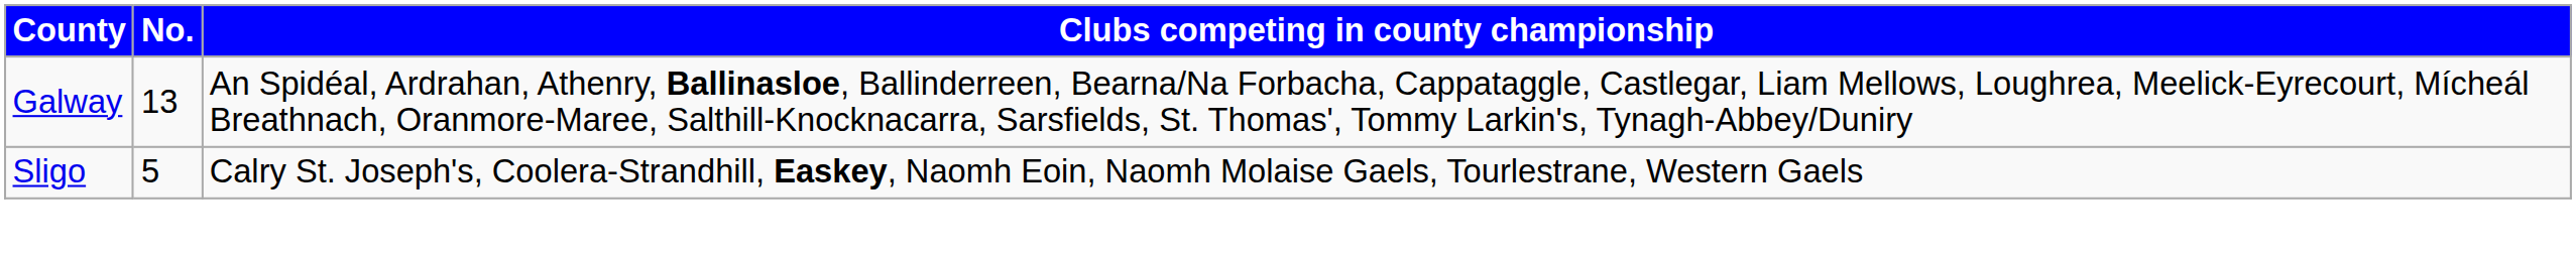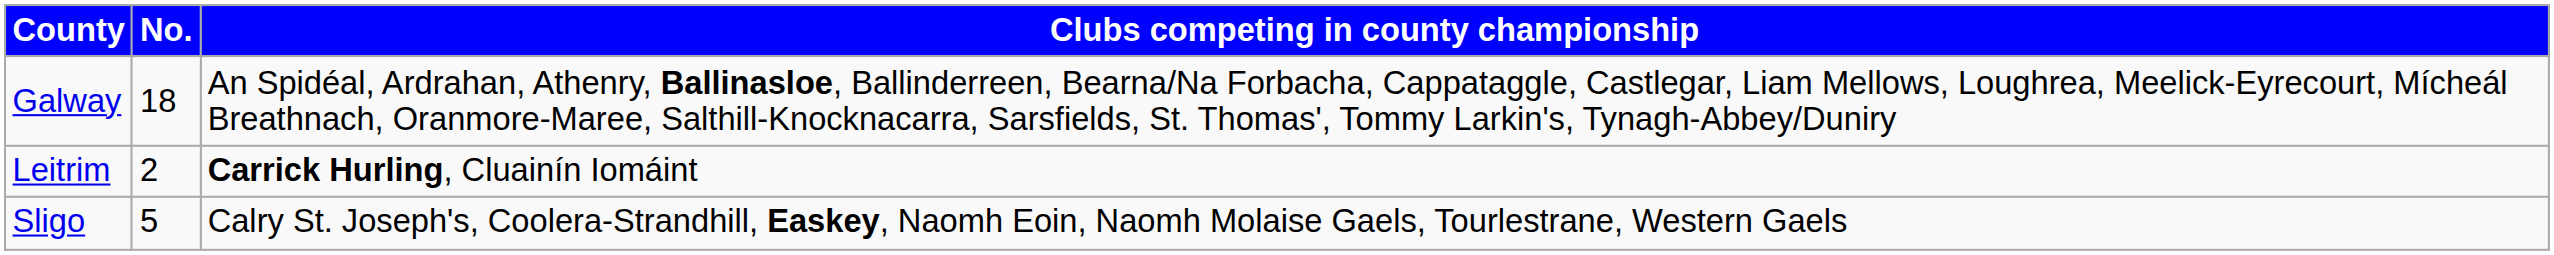Galway | No.: 13 -> 18
+ row: Leitrim | 2 | Carrick Hurling, Cluainín Iomáint
